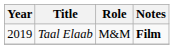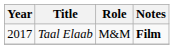Taal Elaab | Year: 2019 -> 2017
